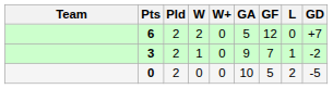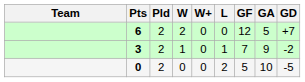columns swapped: L <-> GA
